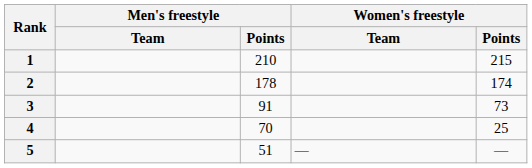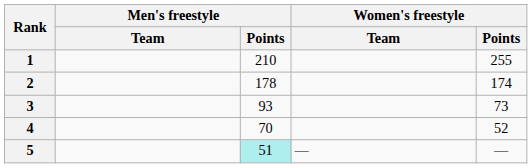1 | Women's freestyle / Points: 215 -> 255
3 | Men's freestyle / Points: 91 -> 93
4 | Women's freestyle / Points: 25 -> 52
5 | Men's freestyle / Points: no background -> paleturquoise background
